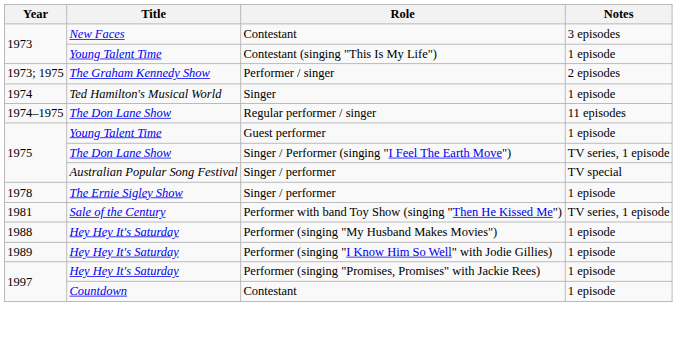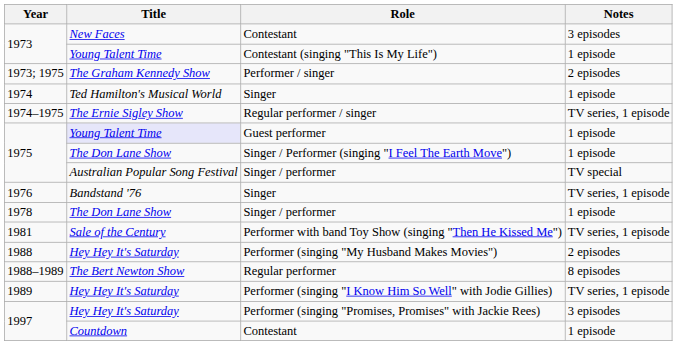Regular performer / singer | Title: The Don Lane Show -> The Ernie Sigley Show
Regular performer / singer | Notes: 11 episodes -> TV series, 1 episode
Guest performer | Title: no background -> lavender background
Singer / Performer (singing "I Feel The Earth Move") | Notes: TV series, 1 episode -> 1 episode
+ row: 1976 | Bandstand '76 | Singer | TV series, 1 episode
1978 / Singer / performer | Title: The Ernie Sigley Show -> The Don Lane Show
Performer (singing "My Husband Makes Movies") | Notes: 1 episode -> 2 episodes
+ row: 1988–1989 | The Bert Newton Show | Regular performer | 8 episodes
Performer (singing "I Know Him So Well" with Jodie Gillies) | Notes: 1 episode -> TV series, 1 episode
Performer (singing "Promises, Promises" with Jackie Rees) | Notes: 1 episode -> 3 episodes
